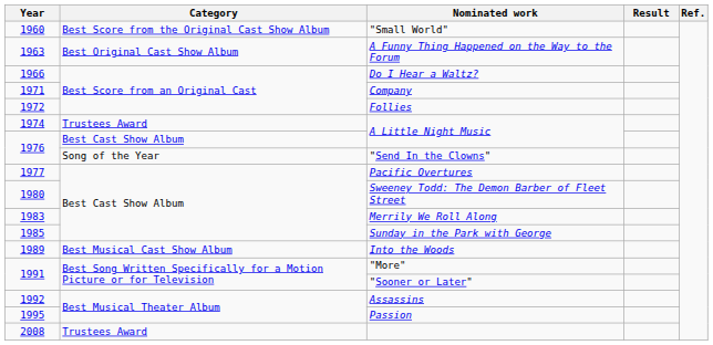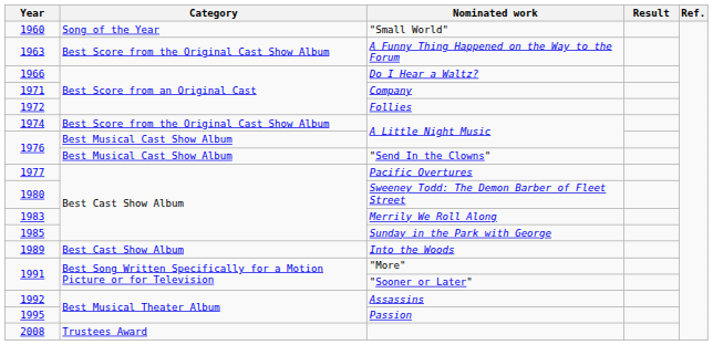"Small World" | Category: Best Score from the Original Cast Show Album -> Song of the Year
A Funny Thing Happened on the Way to the Forum | Category: Best Original Cast Show Album -> Best Score from the Original Cast Show Album
1974 / A Little Night Music | Category: Trustees Award -> Best Score from the Original Cast Show Album
1976 / A Little Night Music | Category: Best Cast Show Album -> Best Musical Cast Show Album
"Send In the Clowns" | Category: Song of the Year -> Best Musical Cast Show Album
Into the Woods | Category: Best Musical Cast Show Album -> Best Cast Show Album
